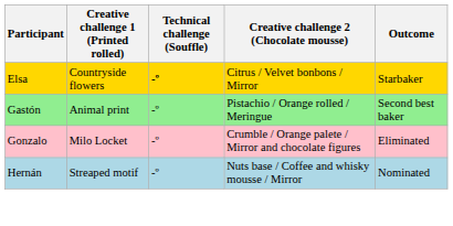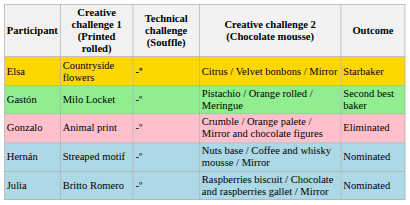Gastón | Creative challenge 1 (Printed rolled): Animal print -> Milo Locket
Gonzalo | Creative challenge 1 (Printed rolled): Milo Locket -> Animal print
+ row: Julia | Britto Romero | -º | Raspberries biscuit / Chocolate and raspberries gallet / Mirror | Nominated
